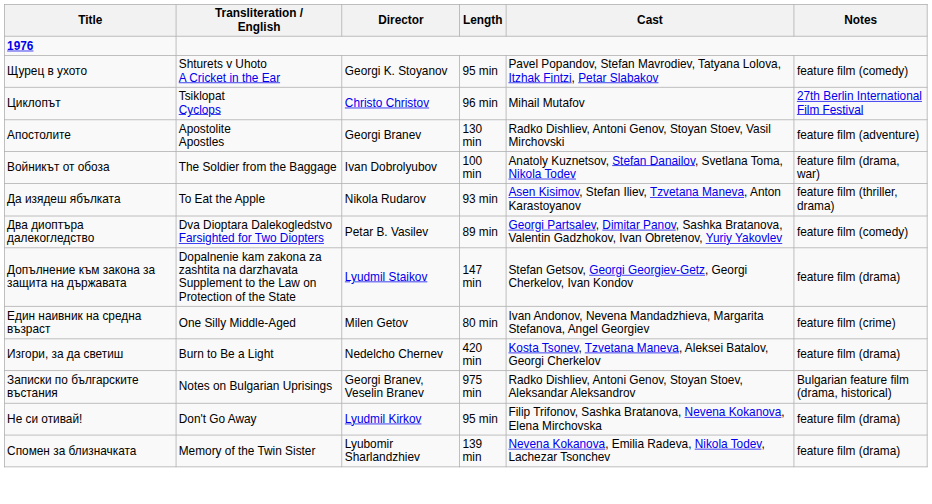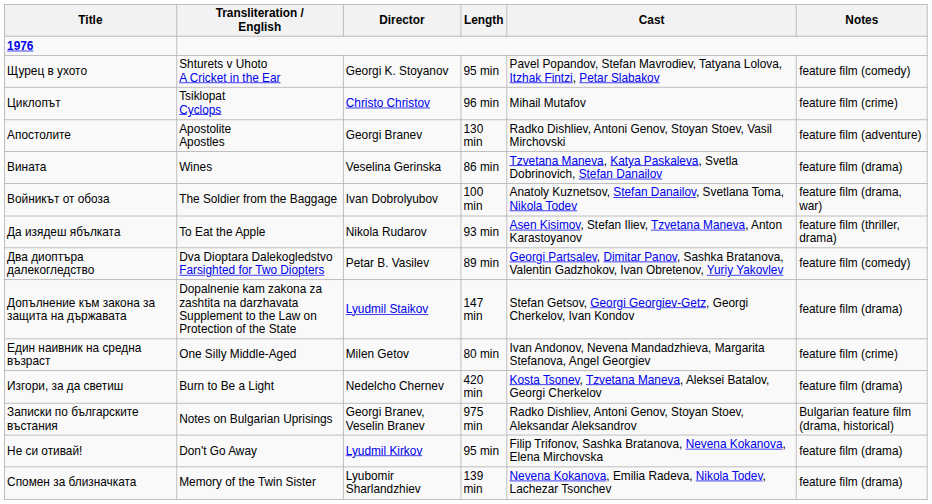Циклопът | Notes: 27th Berlin International Film Festival -> feature film (crime)
+ row: Вината | Wines | Veselina Gerinska | 86 min | Tzvetana Maneva, Katya Paskaleva, Svetla Dobrinovich, Stefan Danailov | feature film (drama)
